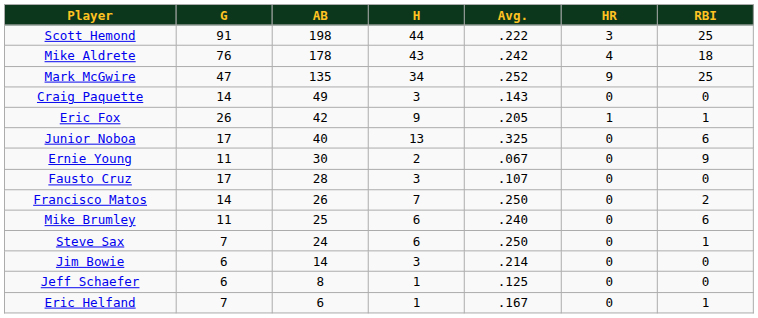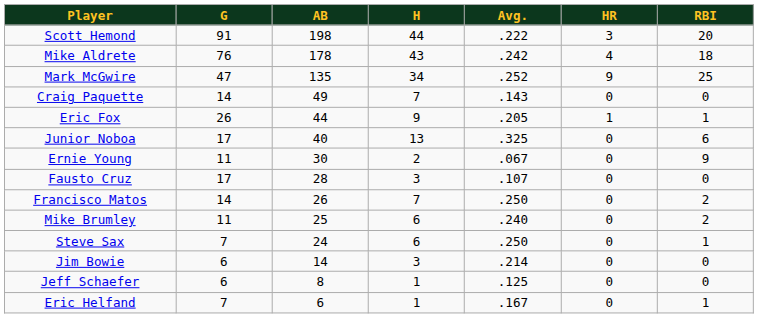Scott Hemond | RBI: 25 -> 20
Craig Paquette | H: 3 -> 7
Eric Fox | AB: 42 -> 44
Mike Brumley | RBI: 6 -> 2
